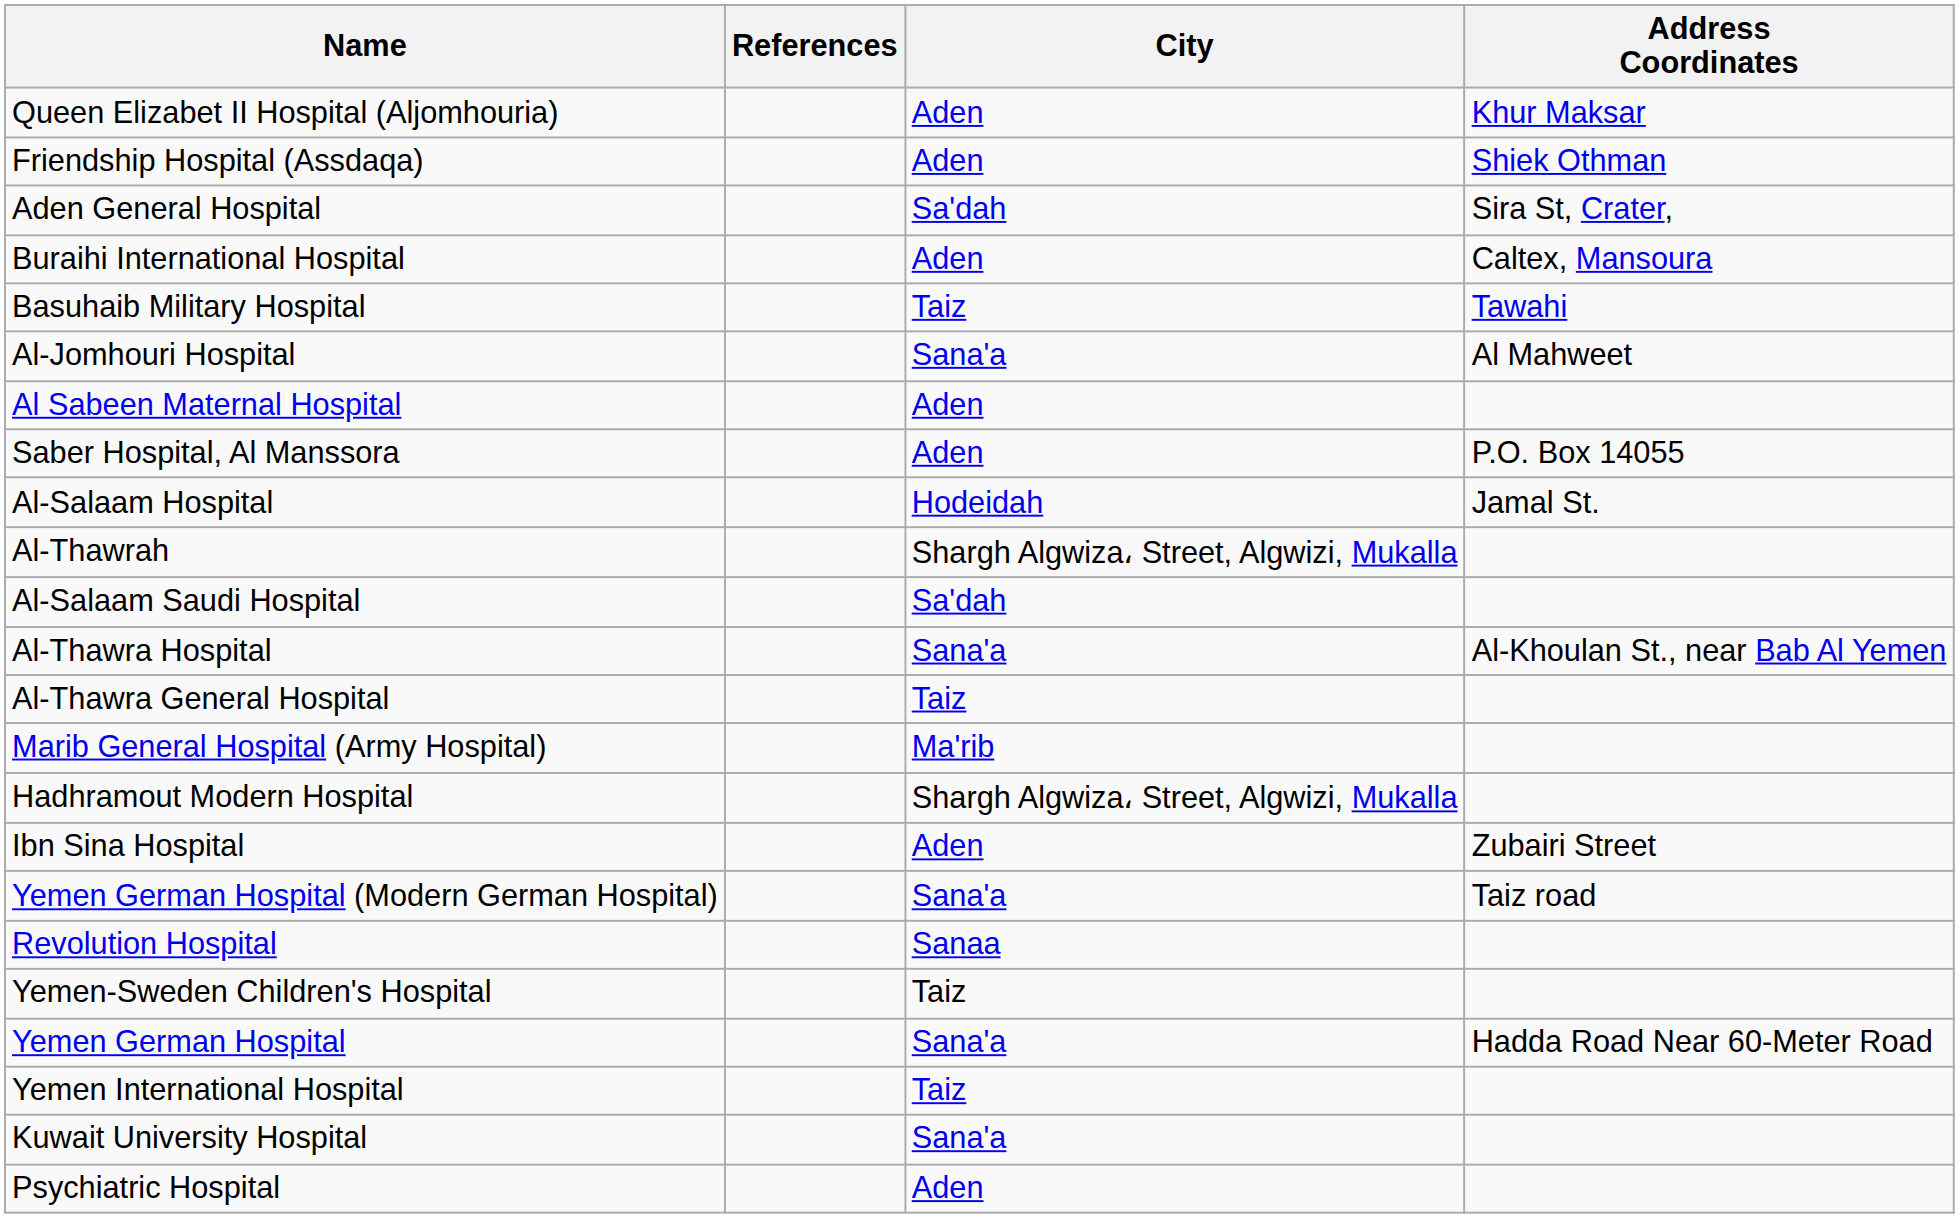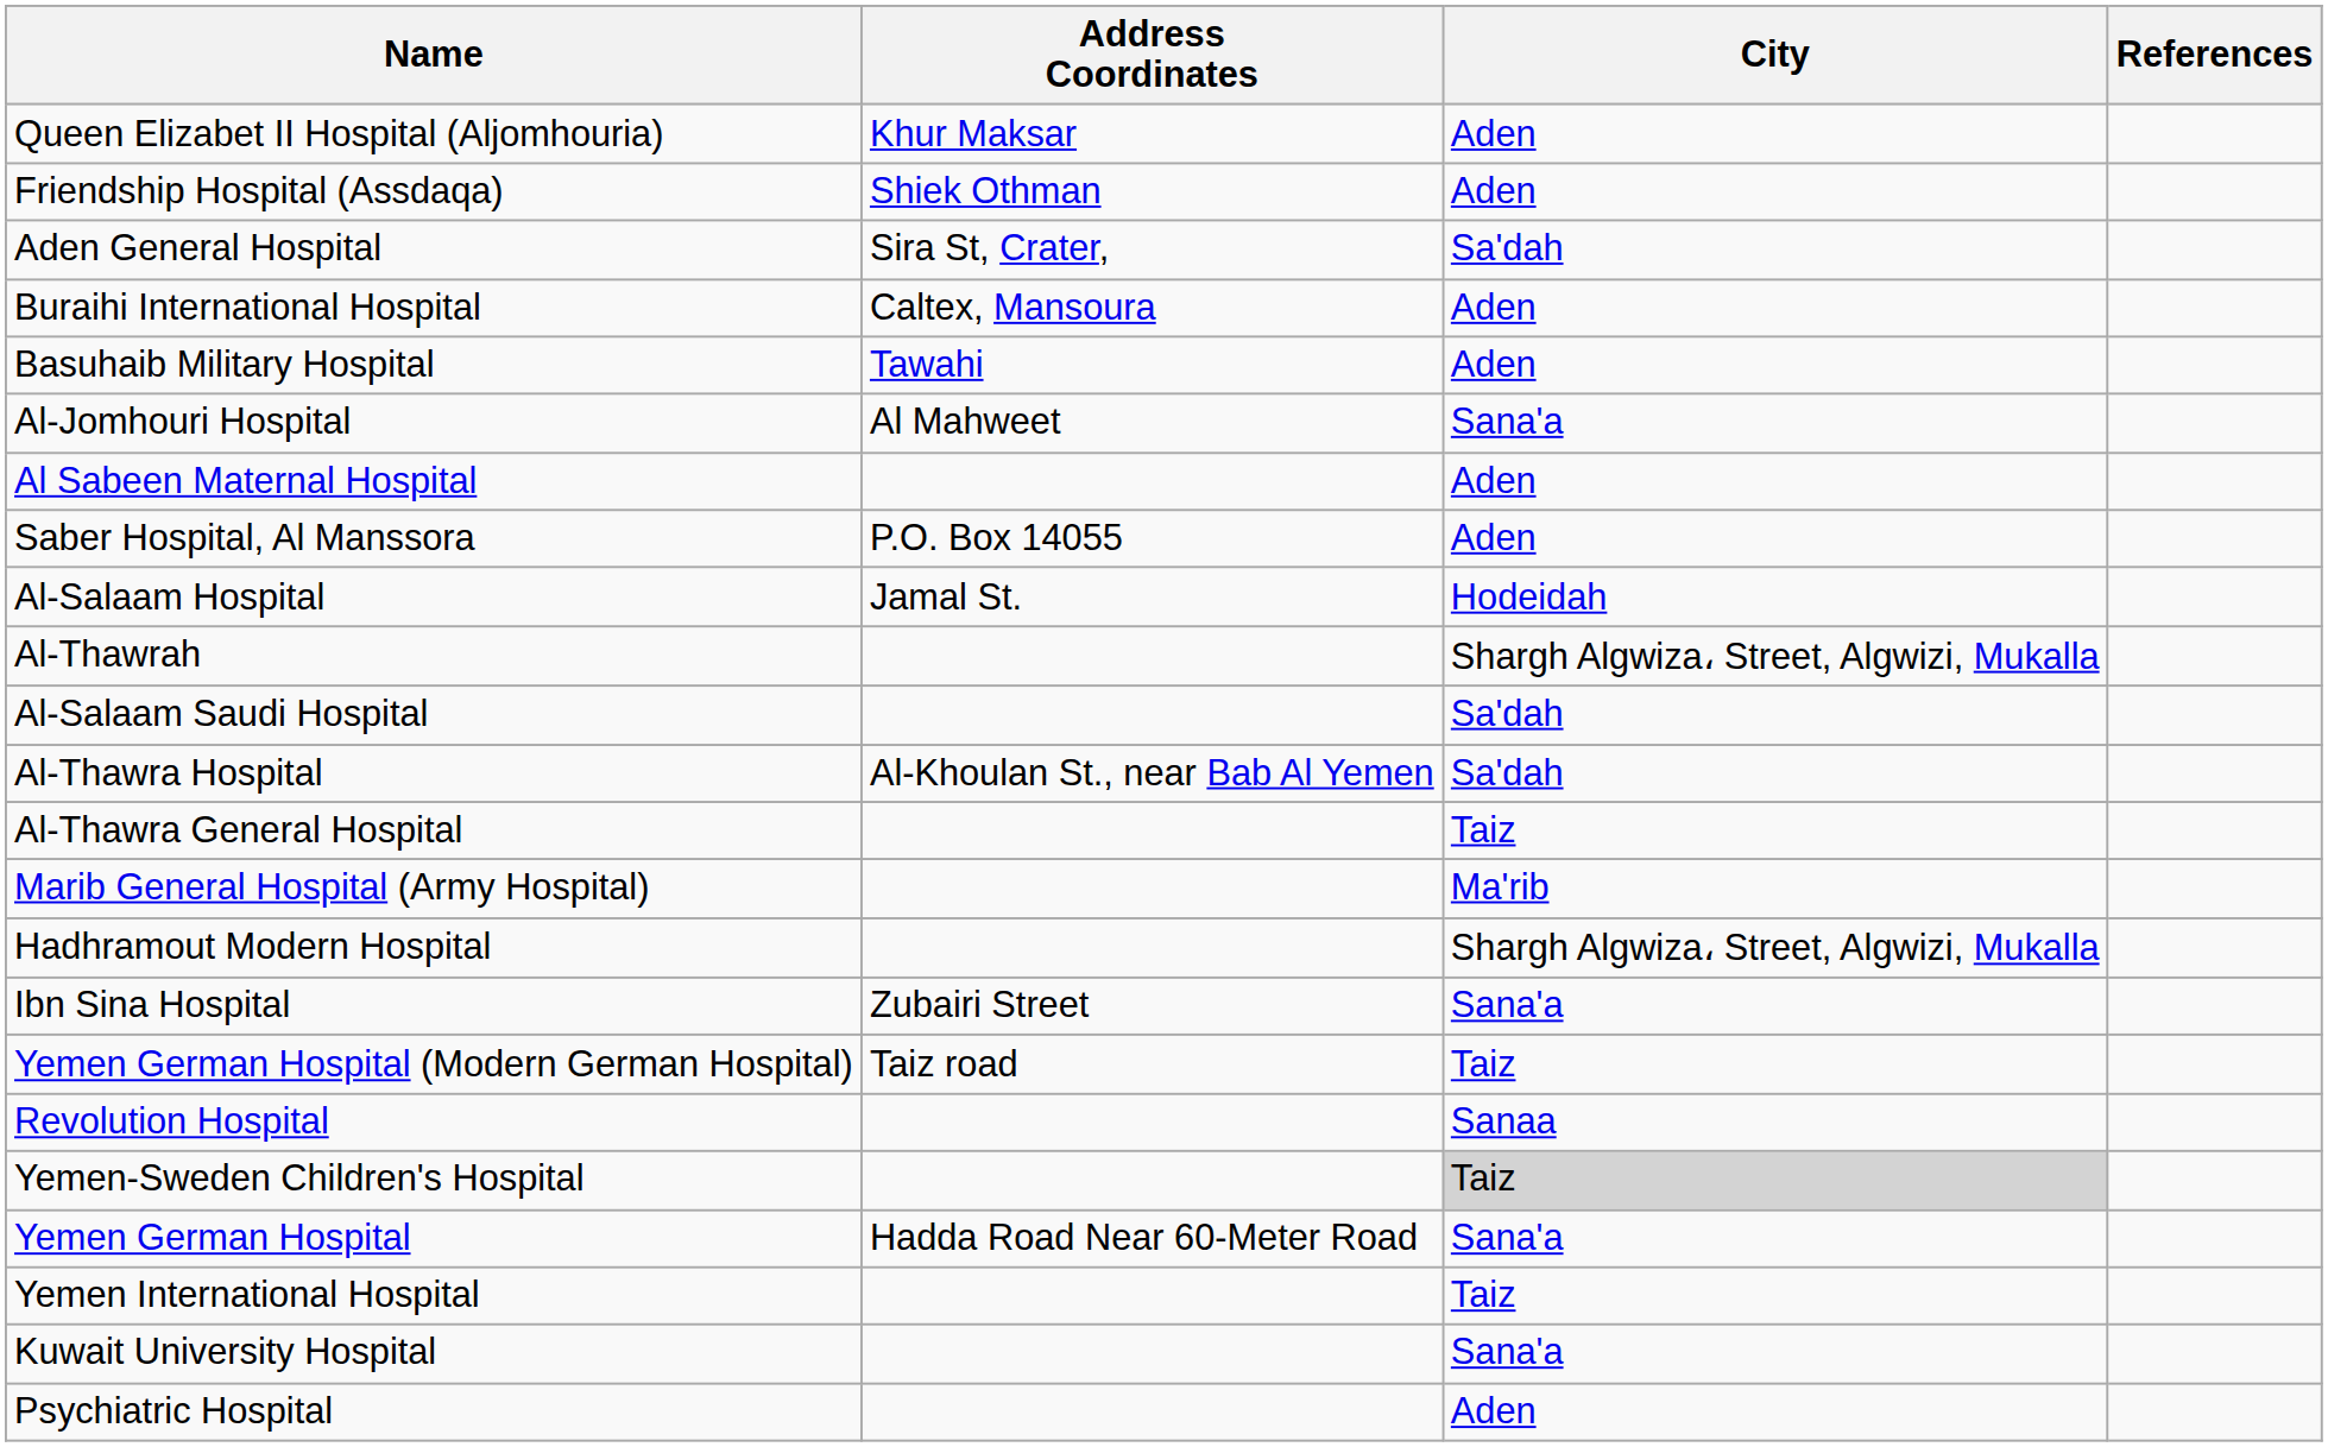columns swapped: Address Coordinates <-> References
Basuhaib Military Hospital | City: Taiz -> Aden
Al-Thawra Hospital | City: Sana'a -> Sa'dah
Ibn Sina Hospital | City: Aden -> Sana'a
Yemen German Hospital (Modern German Hospital) | City: Sana'a -> Taiz
Yemen-Sweden Children's Hospital | City: no background -> lightgrey background
